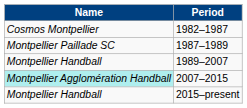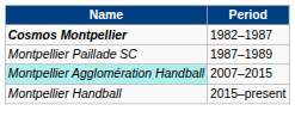1982–1987 | Name: normal -> bold
- row: Montpellier Handball | 1989–2007
